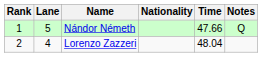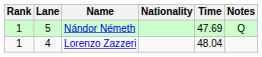Nándor Németh | Time: 47.66 -> 47.69
Lorenzo Zazzeri | Rank: 2 -> 1
